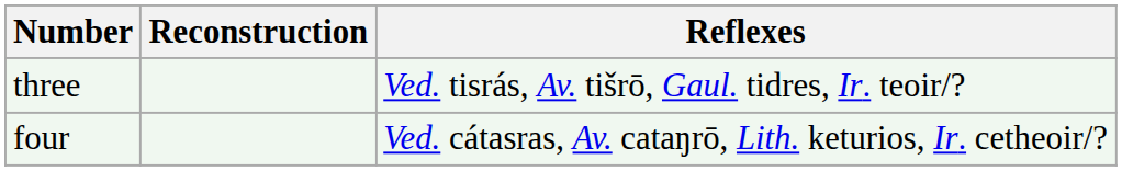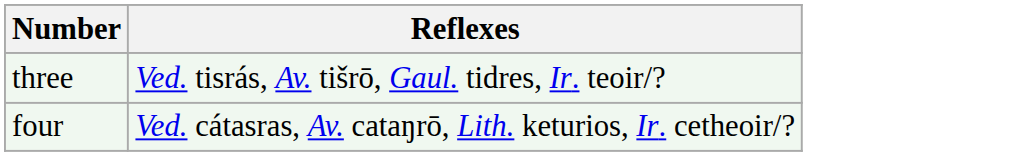- column: Reconstruction
